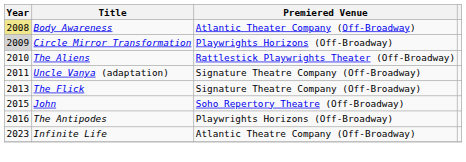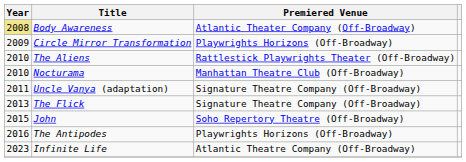Circle Mirror Transformation | Year: lightgrey background -> no background
+ row: 2010 | Nocturama | Manhattan Theatre Club (Off-Broadway)
